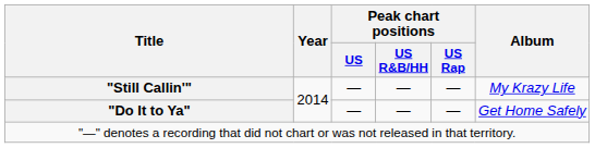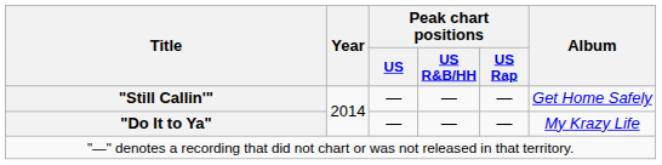"Still Callin'" | Album: My Krazy Life -> Get Home Safely
"Do It to Ya" | Album: Get Home Safely -> My Krazy Life
